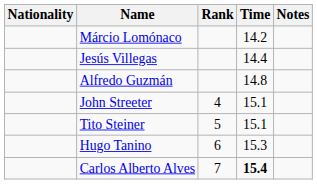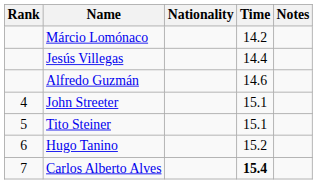columns swapped: Rank <-> Nationality
Alfredo Guzmán | Time: 14.8 -> 14.6
Hugo Tanino | Time: 15.3 -> 15.2
